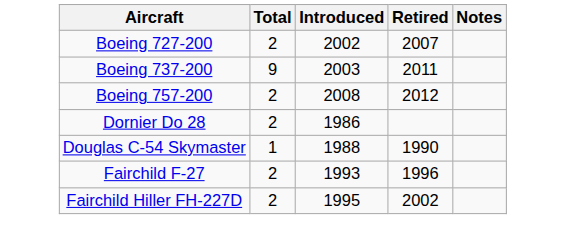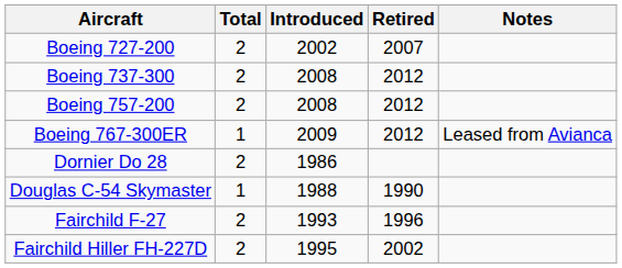- row: Boeing 737-200 | 9 | 2003 | 2011
+ row: Boeing 737-300 | 2 | 2008 | 2012
+ row: Boeing 767-300ER | 1 | 2009 | 2012 | Leased from Avianca
